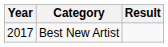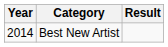Best New Artist | Year: 2017 -> 2014
